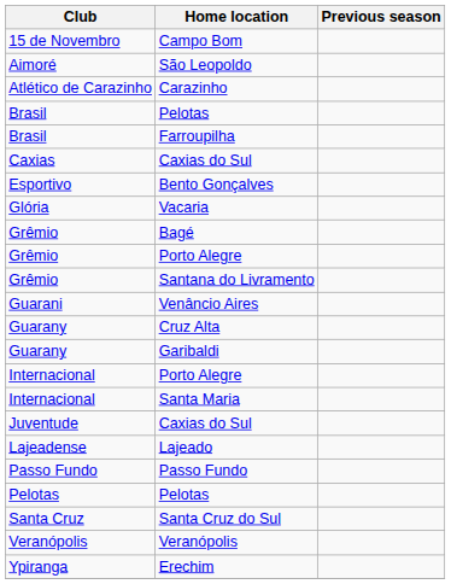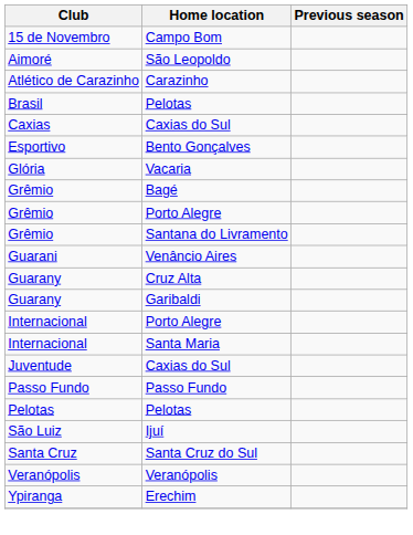- row: Brasil | Farroupilha
- row: Lajeadense | Lajeado
+ row: São Luiz | Ijuí
